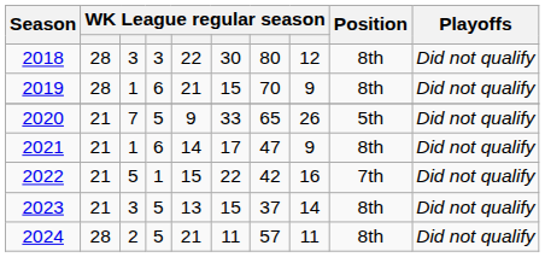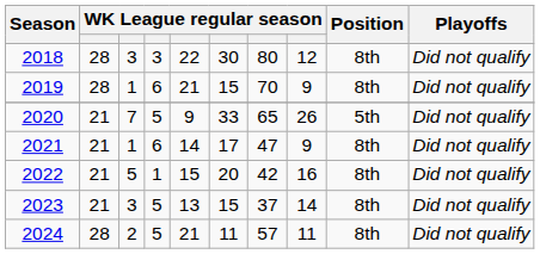2022 | column 6: 22 -> 20
2022 | Position: 7th -> 8th
